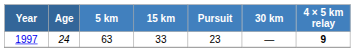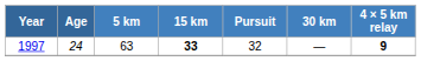1997 | 15 km: normal -> bold
1997 | Pursuit: 23 -> 32
